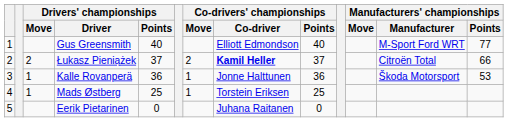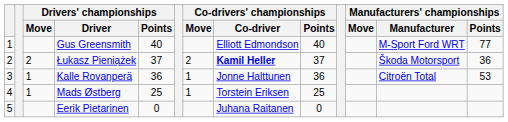Łukasz Pieniążek | Manufacturers' championships / Manufacturer: Citroën Total -> Škoda Motorsport
Łukasz Pieniążek | Manufacturers' championships / Points: 66 -> 36
Kalle Rovanperä | Manufacturers' championships / Manufacturer: Škoda Motorsport -> Citroën Total
